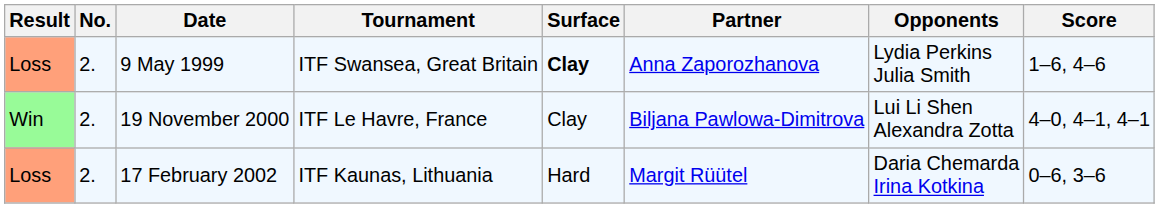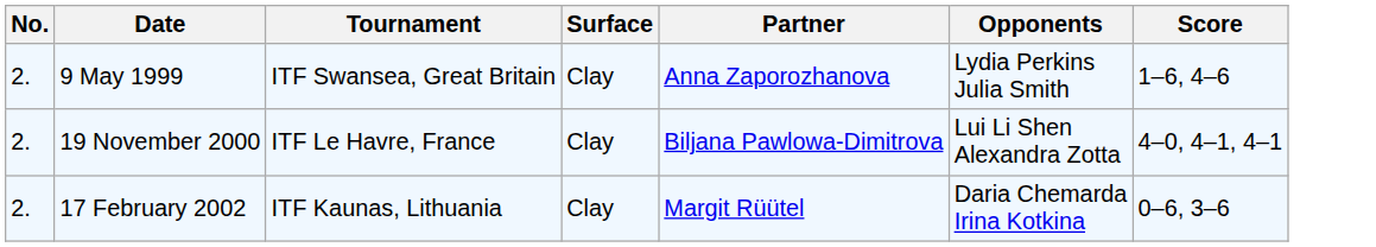- column: Result | Loss | Win | Loss
9 May 1999 | Surface: bold -> normal
17 February 2002 | Surface: Hard -> Clay
